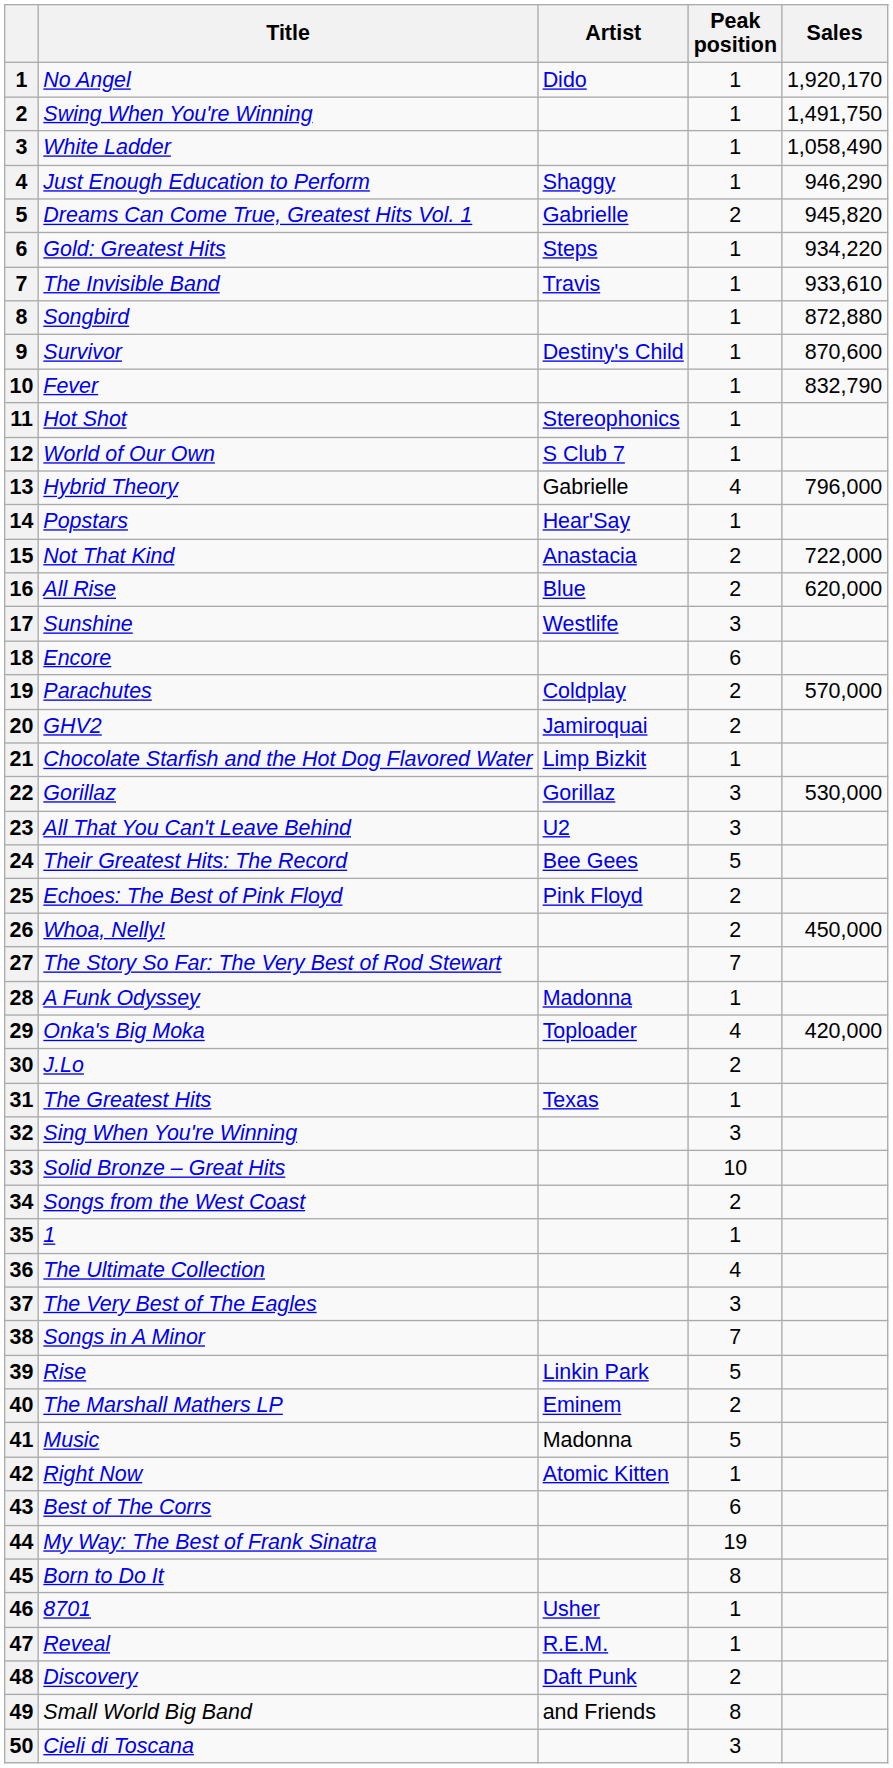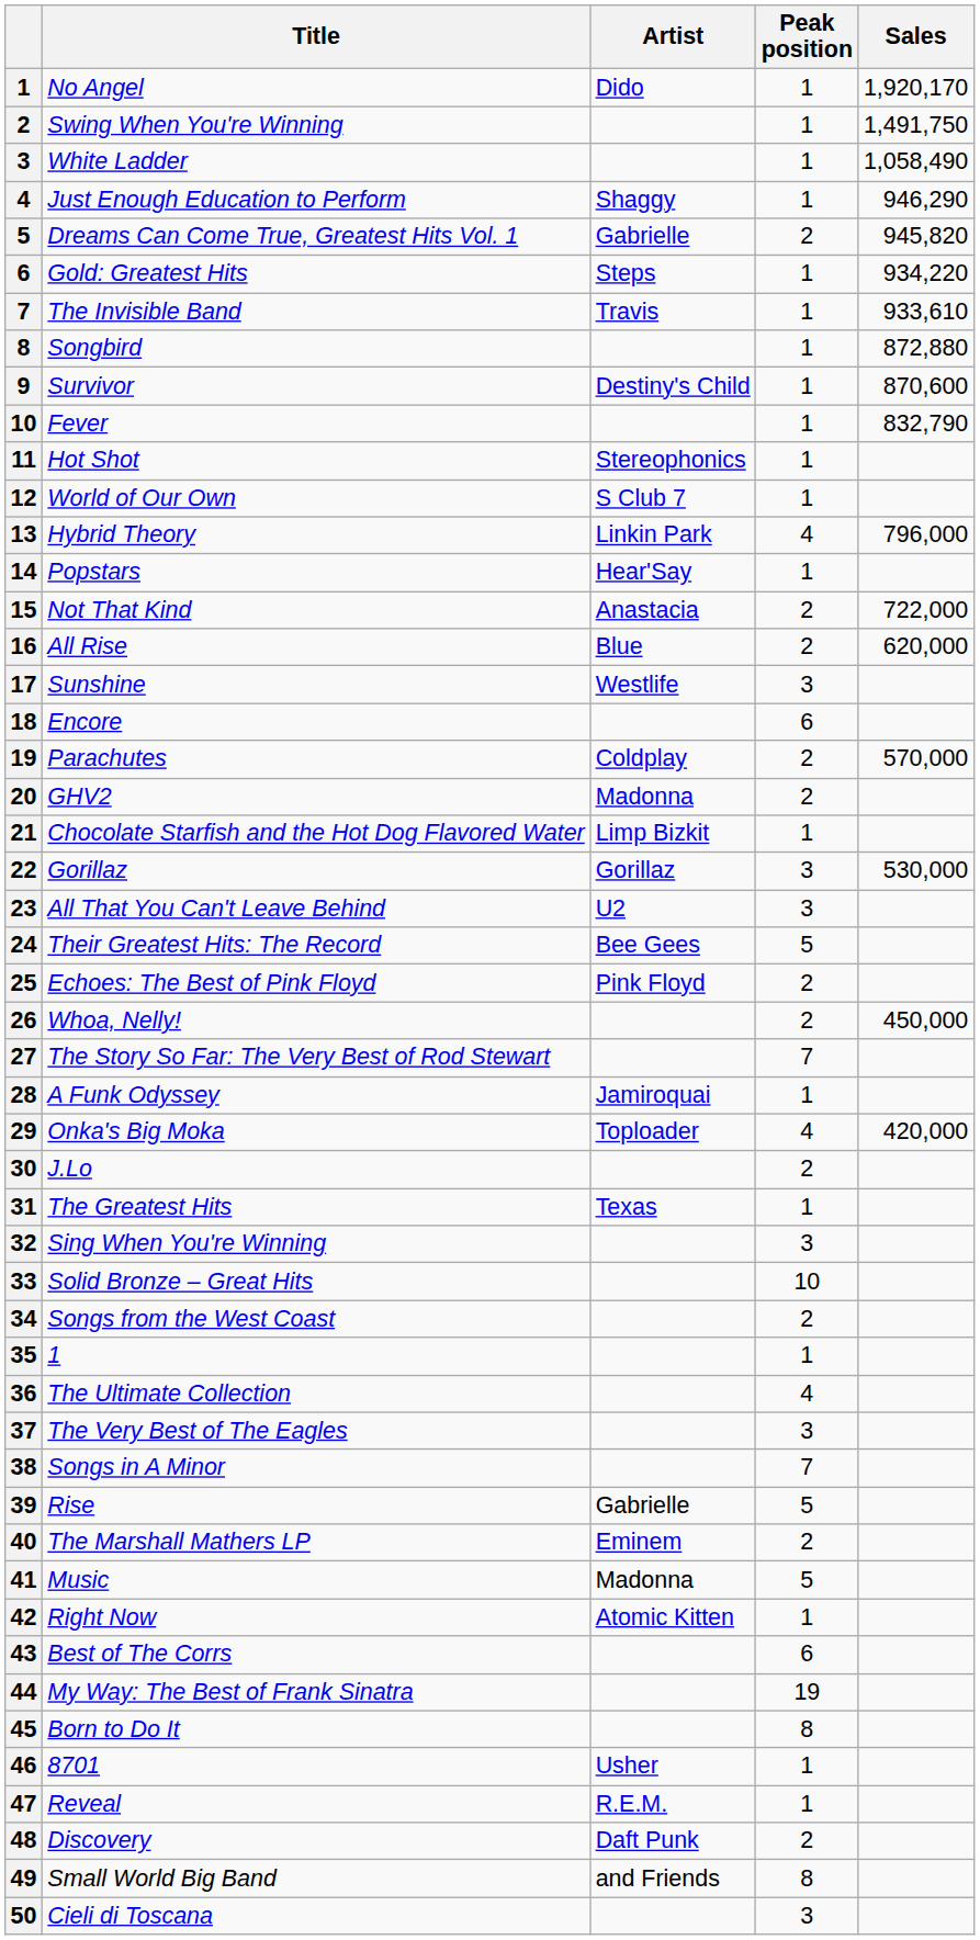Hybrid Theory | Artist: Gabrielle -> Linkin Park
GHV2 | Artist: Jamiroquai -> Madonna
A Funk Odyssey | Artist: Madonna -> Jamiroquai
Rise | Artist: Linkin Park -> Gabrielle
